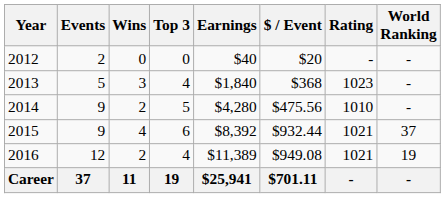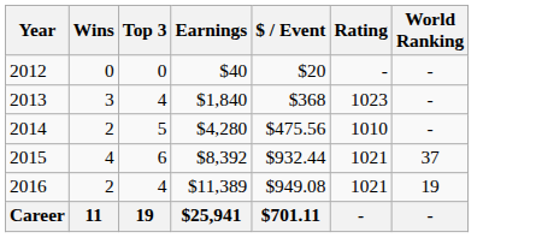- column: Events | 2 | 5 | 9 | 9 | 12 | 37
